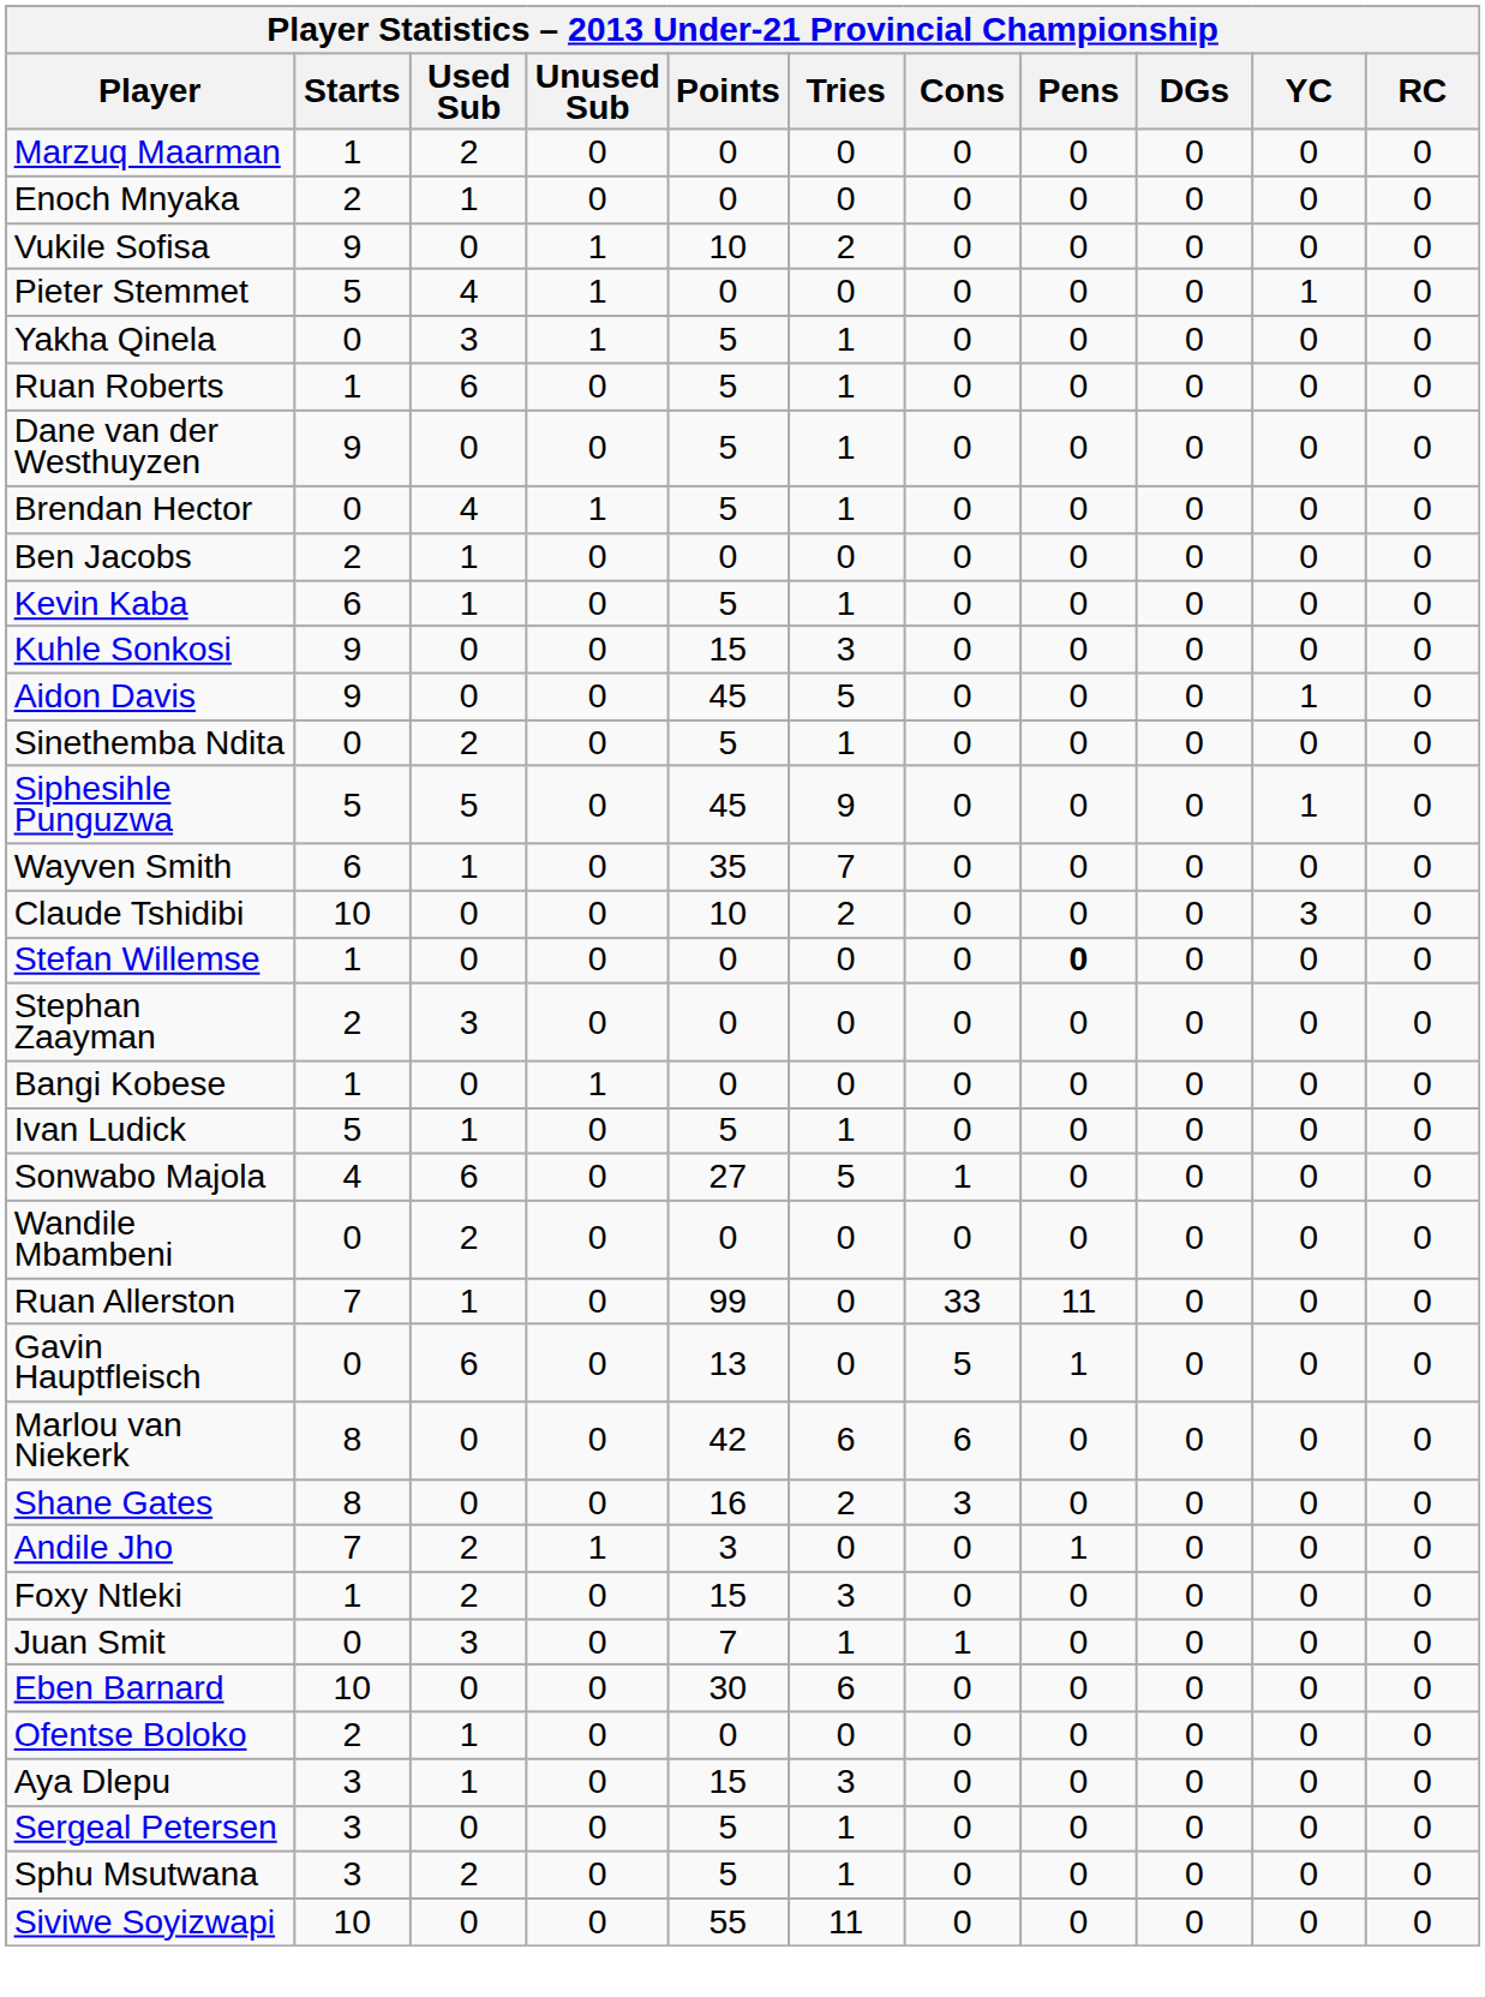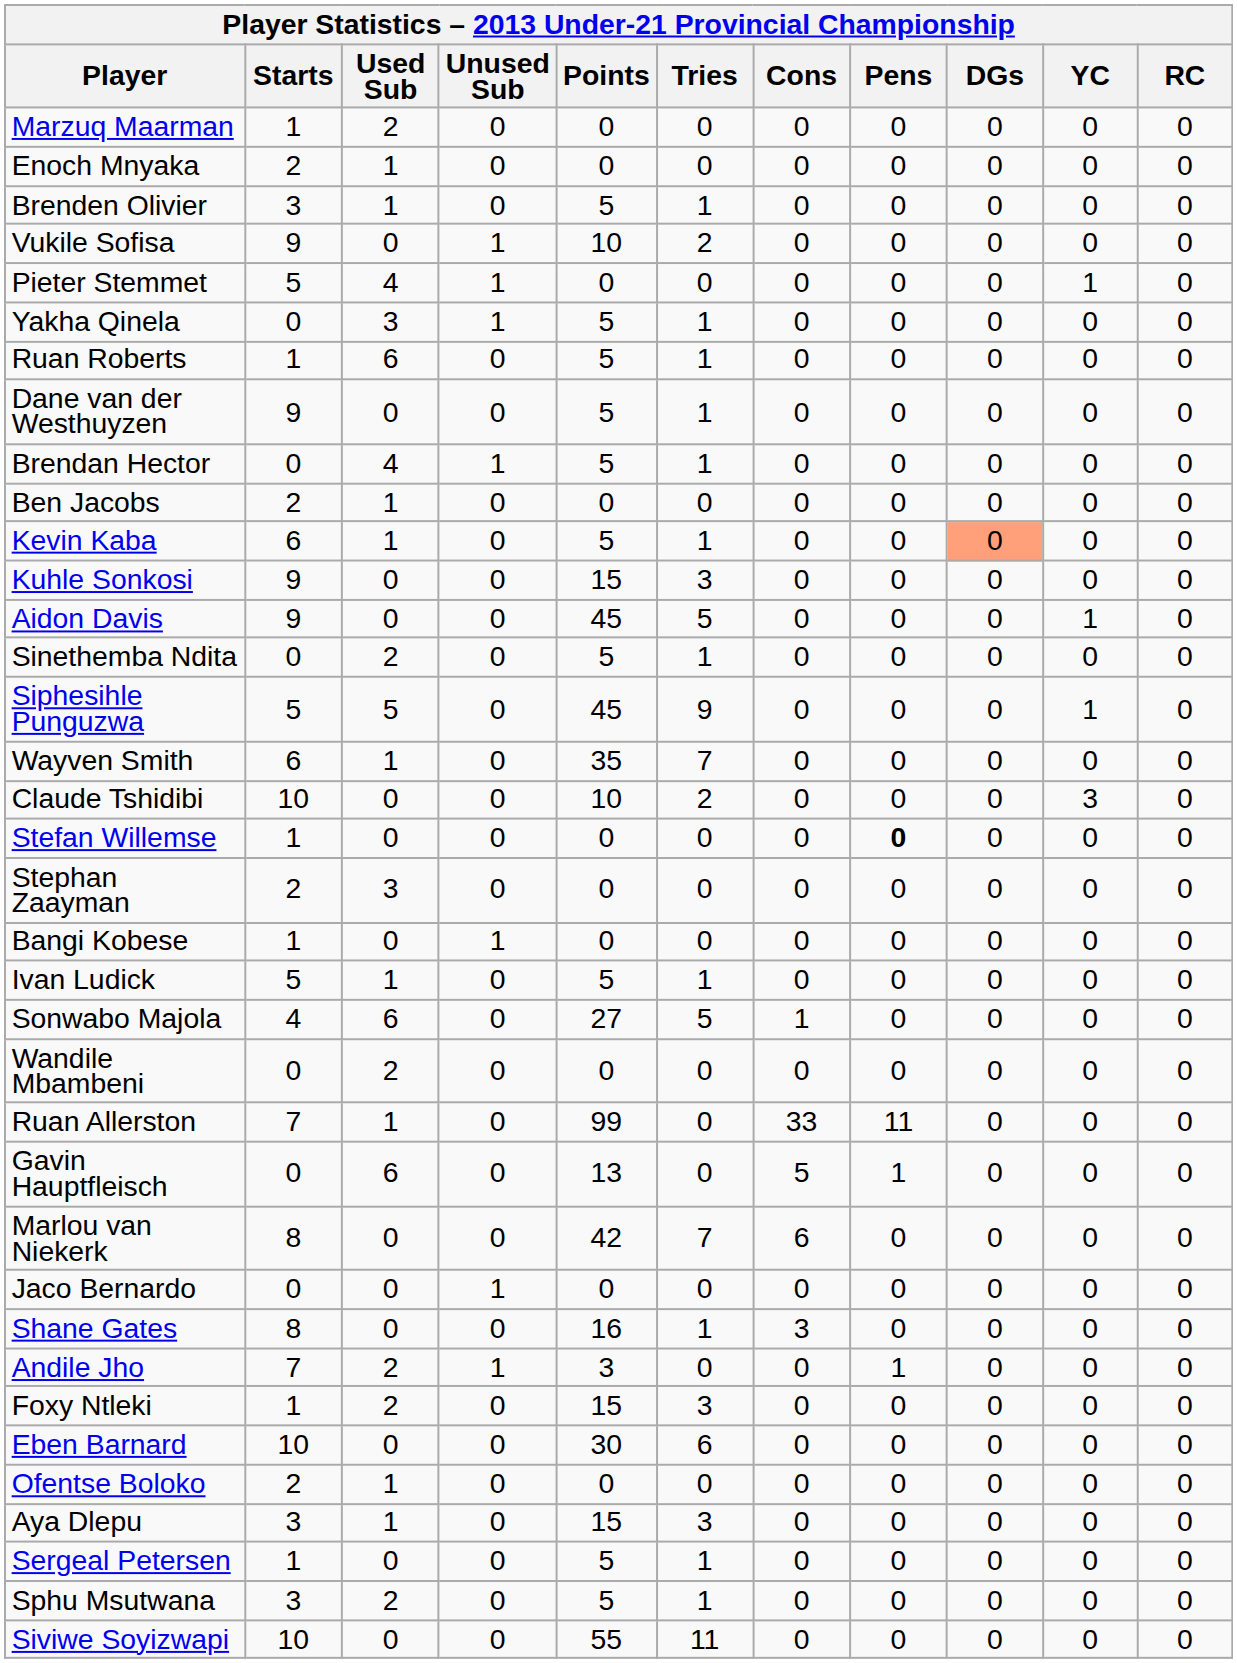+ row: Brenden Olivier | 3 | 1 | 0 | 5 | 1 | 0 | 0 | 0 | 0 | 0
Kevin Kaba | DGs: no background -> lightsalmon background
Marlou van Niekerk | Tries: 6 -> 7
+ row: Jaco Bernardo | 0 | 0 | 1 | 0 | 0 | 0 | 0 | 0 | 0 | 0
Shane Gates | Tries: 2 -> 1
- row: Juan Smit | 0 | 3 | 0 | 7 | 1 | 1 | 0 | 0 | 0 | 0
Sergeal Petersen | Starts: 3 -> 1
